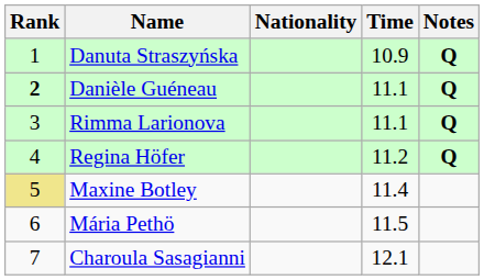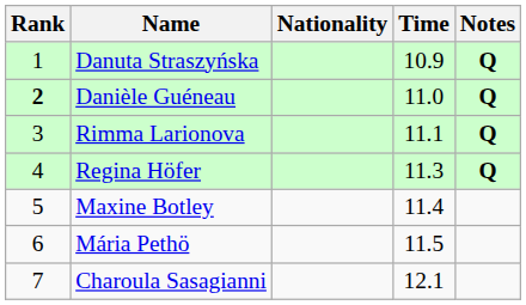Danièle Guéneau | Time: 11.1 -> 11.0
Regina Höfer | Time: 11.2 -> 11.3
Maxine Botley | Rank: khaki background -> no background
